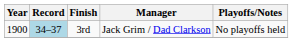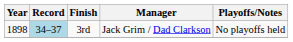3rd | Year: 1900 -> 1898
